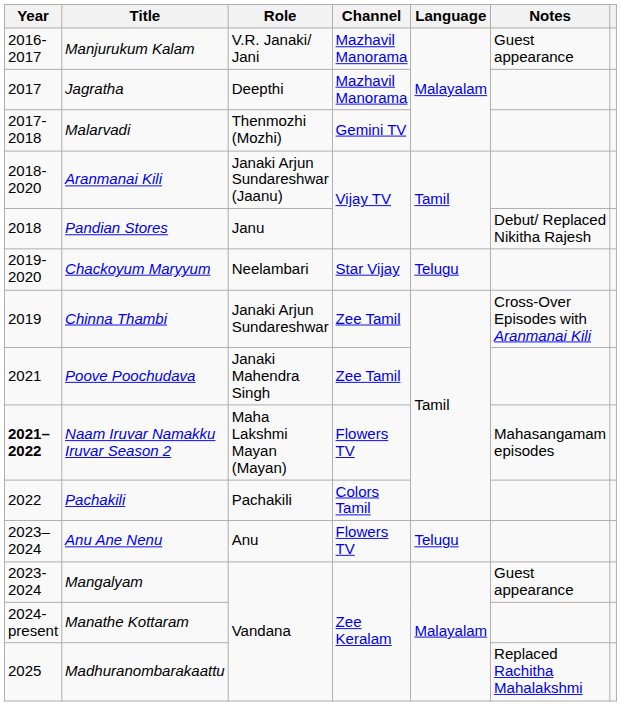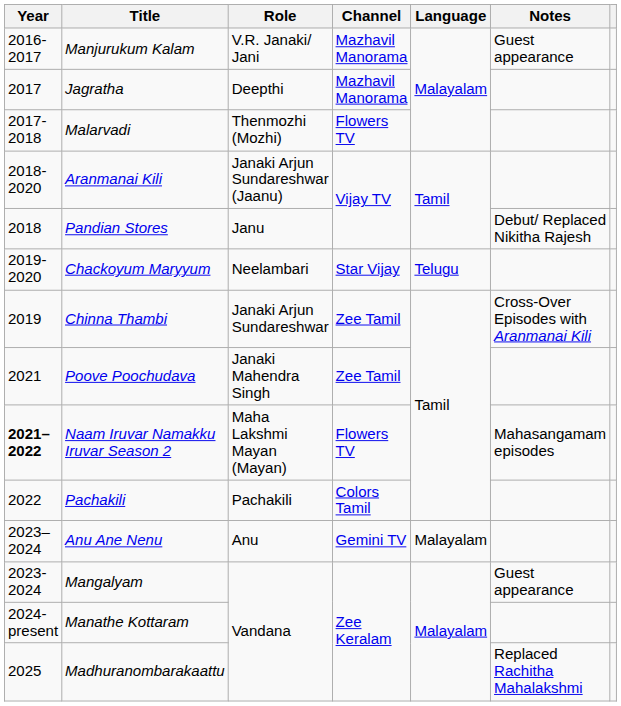Malarvadi | Channel: Gemini TV -> Flowers TV
Anu Ane Nenu | Channel: Flowers TV -> Gemini TV
Anu Ane Nenu | Language: Telugu -> Malayalam
